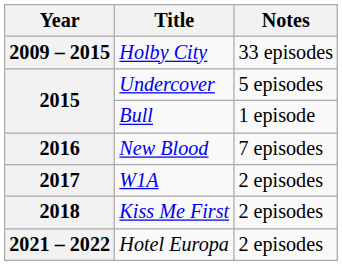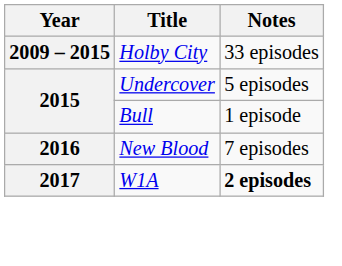W1A | Notes: normal -> bold
- row: 2018 | Kiss Me First | 2 episodes
- row: 2021 – 2022 | Hotel Europa | 2 episodes
